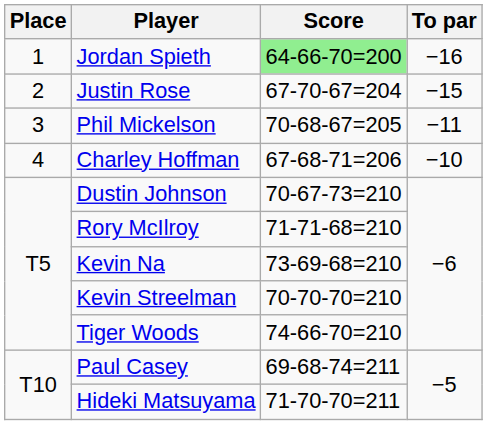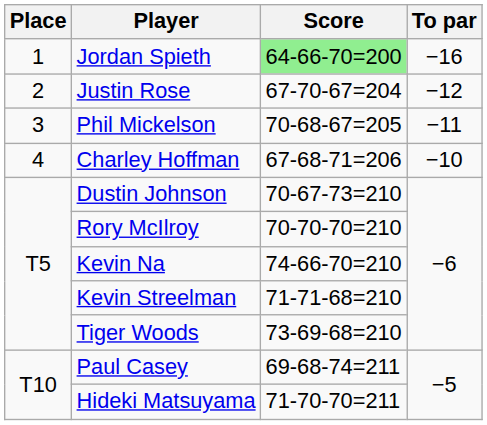Justin Rose | To par: −15 -> −12
Rory McIlroy | Score: 71-71-68=210 -> 70-70-70=210
Kevin Na | Score: 73-69-68=210 -> 74-66-70=210
Kevin Streelman | Score: 70-70-70=210 -> 71-71-68=210
Tiger Woods | Score: 74-66-70=210 -> 73-69-68=210
